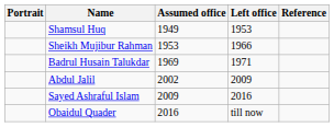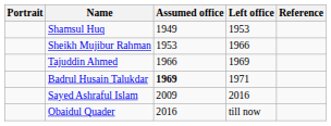+ row: Tajuddin Ahmed | 1966 | 1969
Badrul Husain Talukdar | Assumed office: normal -> bold
- row: Abdul Jalil | 2002 | 2009
